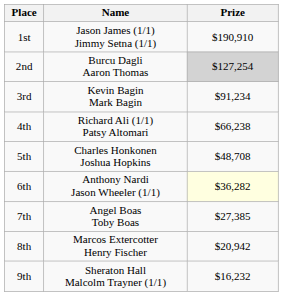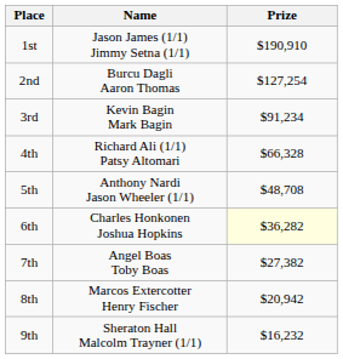2nd | Prize: lightgrey background -> no background
4th | Prize: $66,238 -> $66,328
5th | Name: Charles Honkonen Joshua Hopkins -> Anthony Nardi Jason Wheeler (1/1)
6th | Name: Anthony Nardi Jason Wheeler (1/1) -> Charles Honkonen Joshua Hopkins
7th | Prize: $27,385 -> $27,382
